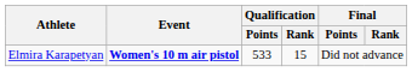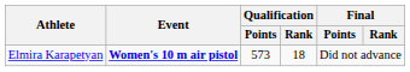Elmira Karapetyan | Qualification / Points: 533 -> 573
Elmira Karapetyan | Qualification / Rank: 15 -> 18
